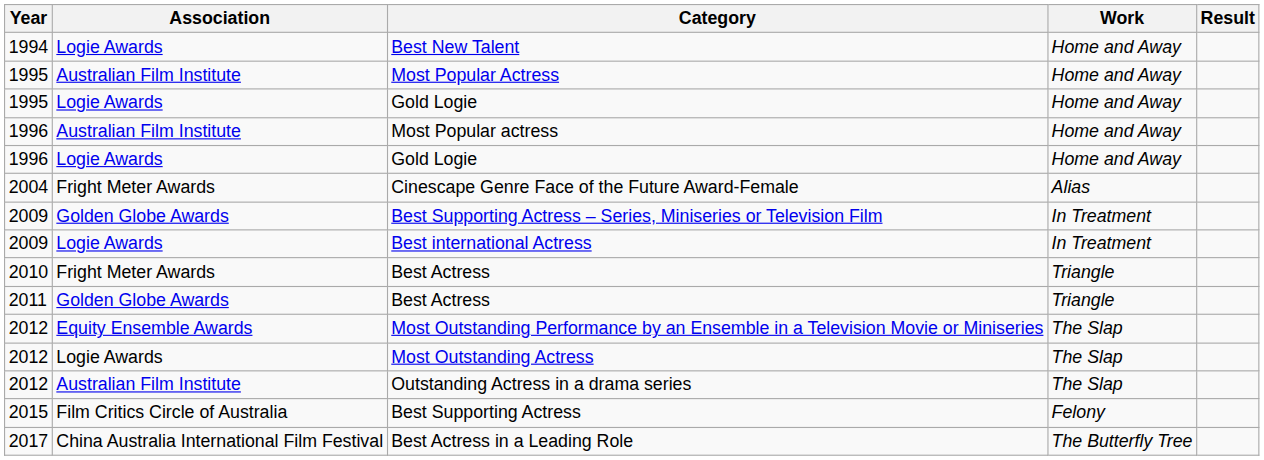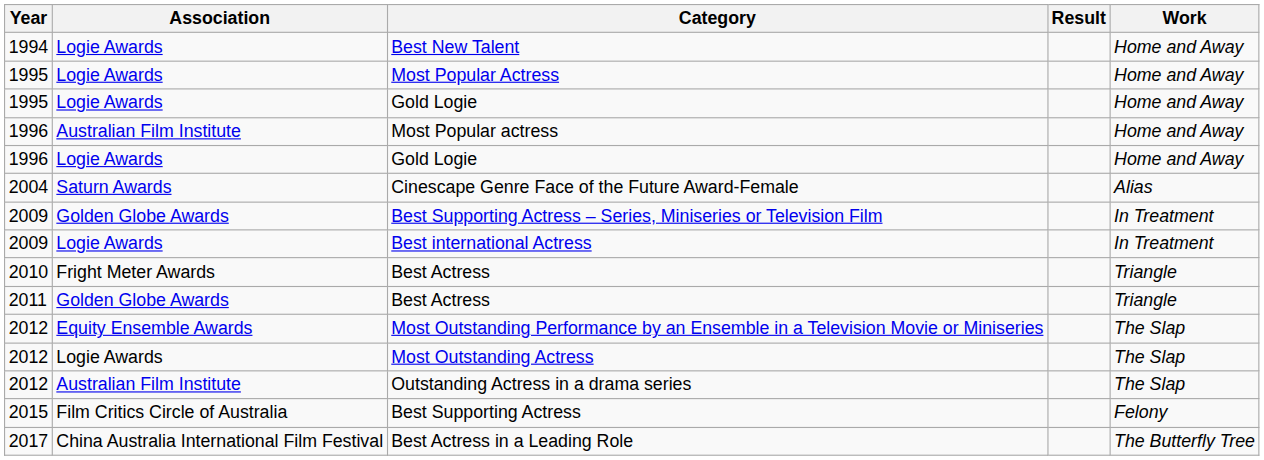columns swapped: Work <-> Result
Most Popular Actress | Association: Australian Film Institute -> Logie Awards
Cinescape Genre Face of the Future Award-Female | Association: Fright Meter Awards -> Saturn Awards
